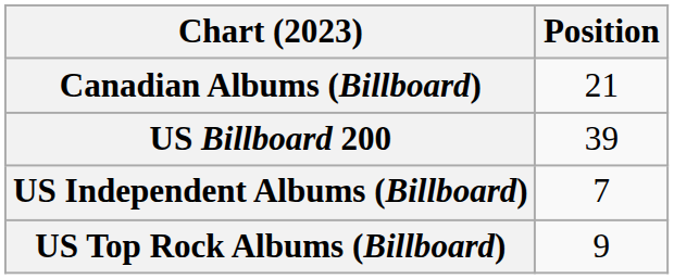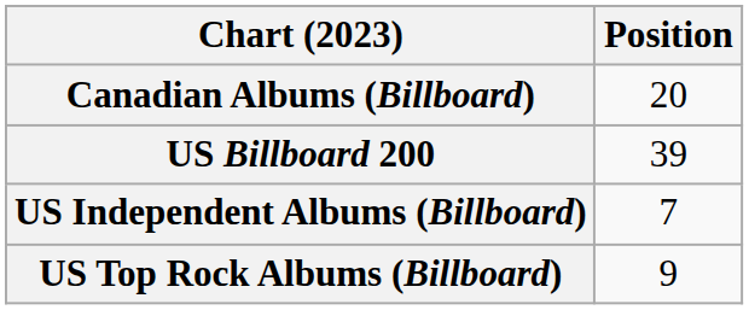Canadian Albums (Billboard) | Position: 21 -> 20
